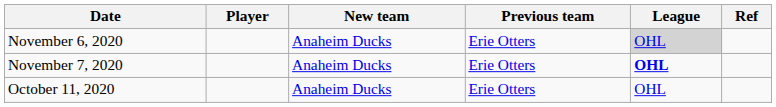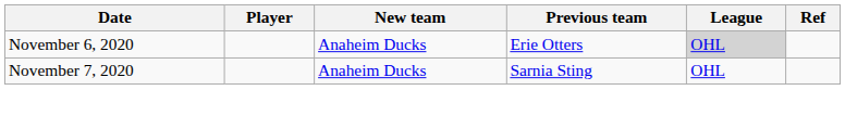November 7, 2020 | Previous team: Erie Otters -> Sarnia Sting
November 7, 2020 | League: bold -> normal
- row: October 11, 2020 | Anaheim Ducks | Erie Otters | OHL
